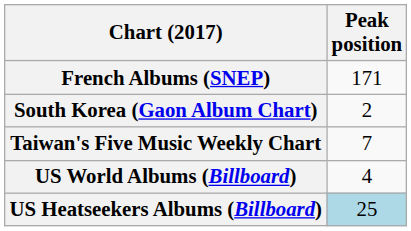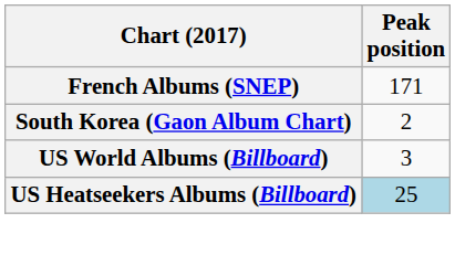- row: Taiwan's Five Music Weekly Chart | 7
US World Albums (Billboard) | Peak position: 4 -> 3
